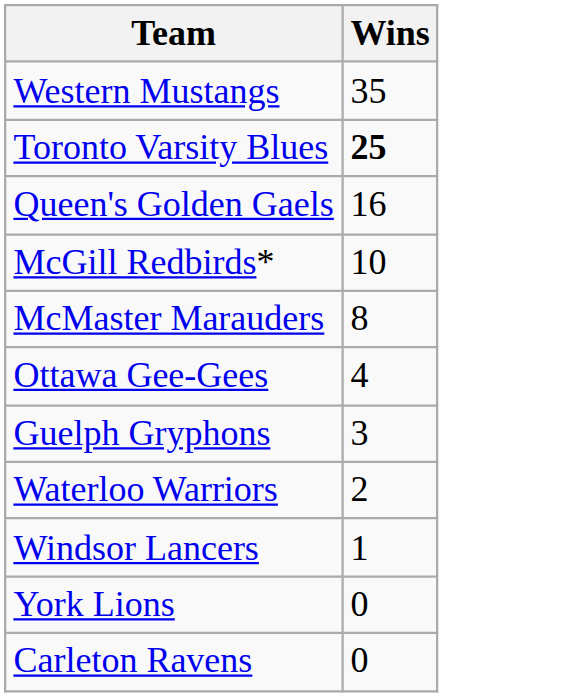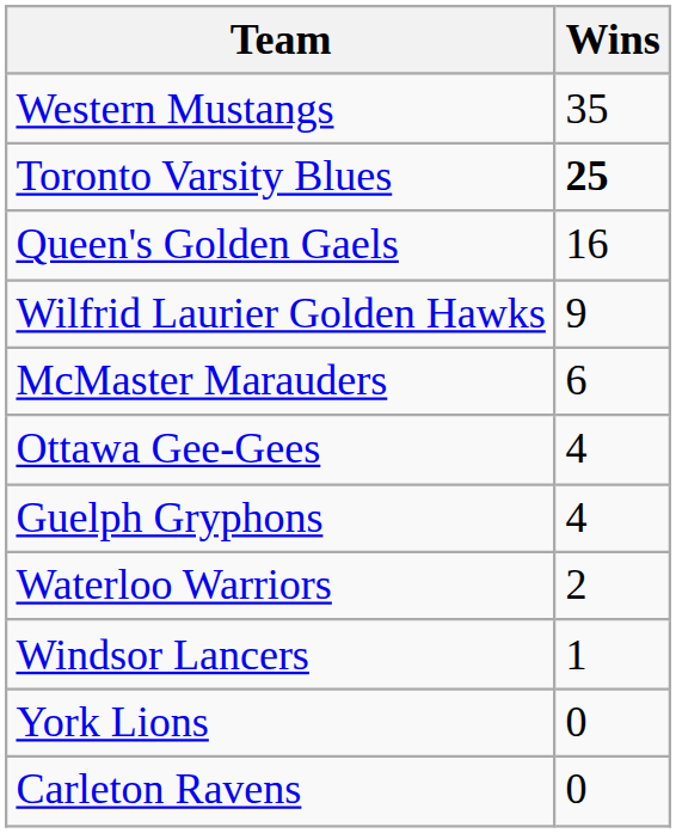- row: McGill Redbirds* | 10
+ row: Wilfrid Laurier Golden Hawks | 9
McMaster Marauders | Wins: 8 -> 6
Guelph Gryphons | Wins: 3 -> 4
